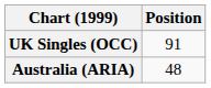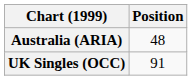rows swapped: Australia (ARIA) <-> UK Singles (OCC)
